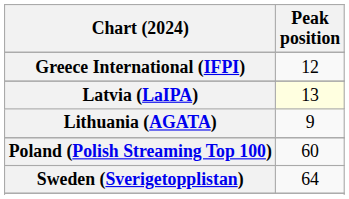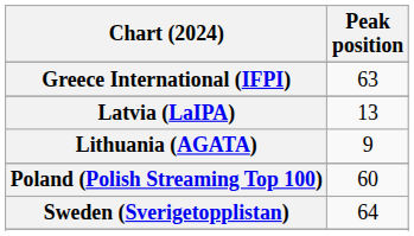Greece International (IFPI) | Peak position: 12 -> 63
Latvia (LaIPA) | Peak position: lightyellow background -> no background
